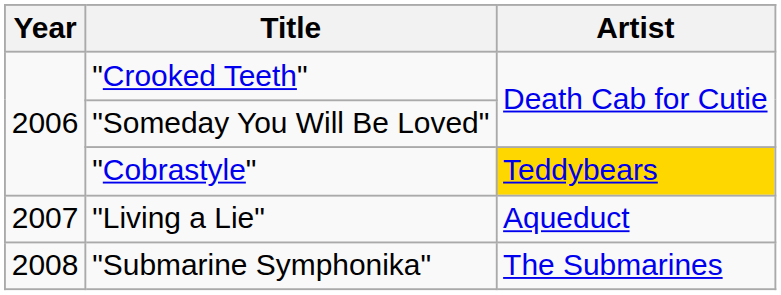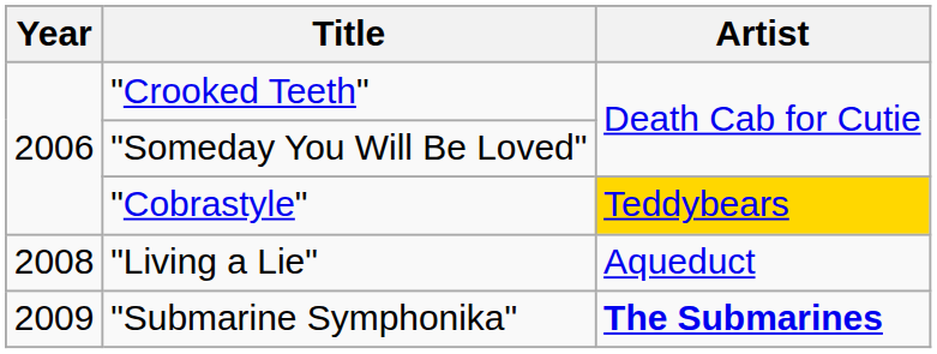"Living a Lie" | Year: 2007 -> 2008
"Submarine Symphonika" | Year: 2008 -> 2009
"Submarine Symphonika" | Artist: normal -> bold
